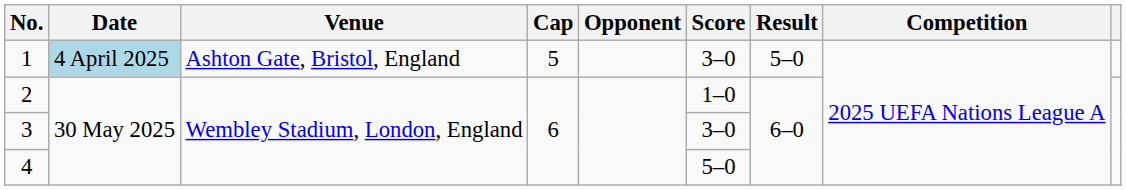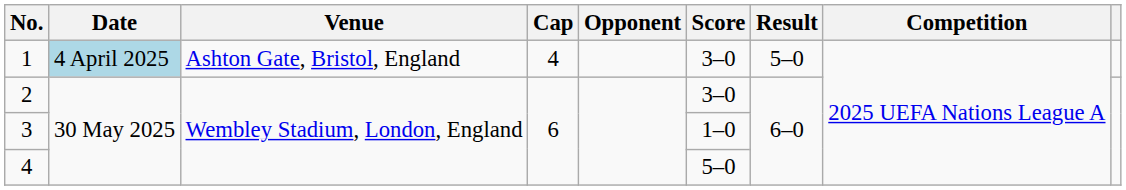1 | Cap: 5 -> 4
2 | Score: 1–0 -> 3–0
3 | Score: 3–0 -> 1–0
